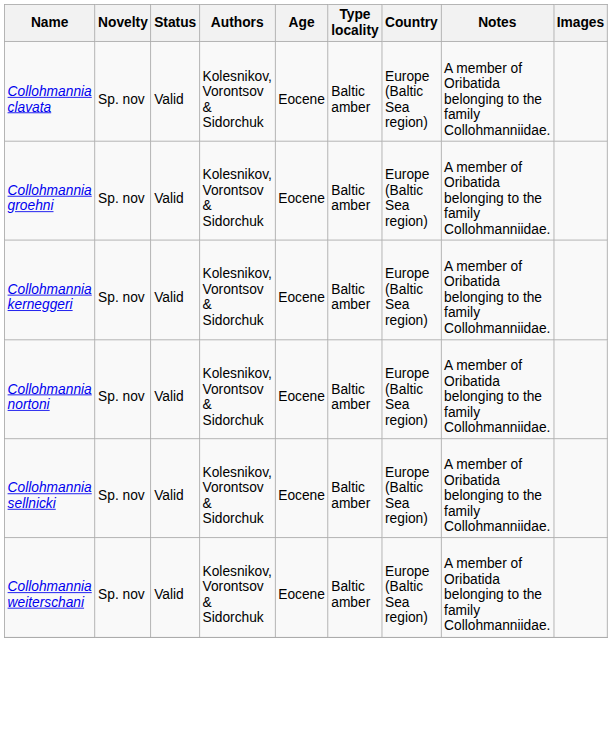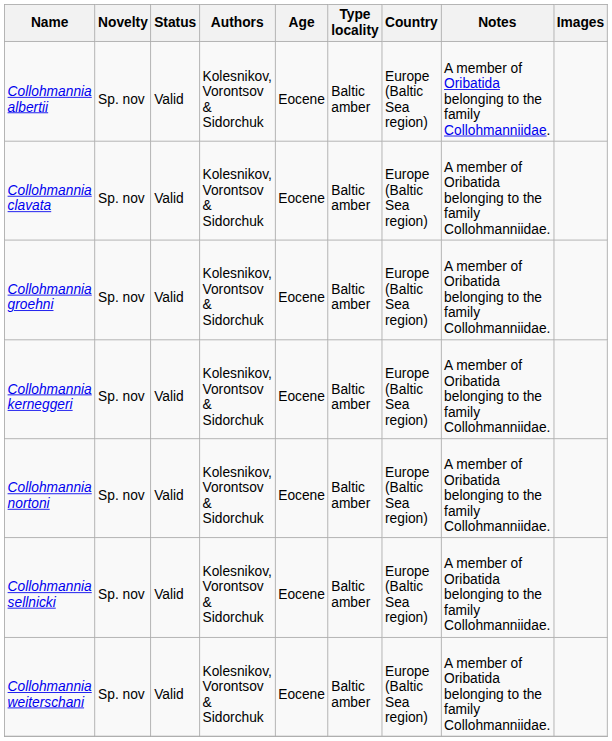+ row: Collohmannia albertii | Sp. nov | Valid | Kolesnikov, Vorontsov & Sidorchuk | Eocene | Baltic amber | Europe (Baltic Sea region) | A member of Oribatida belonging to the family Collohmanniidae.
